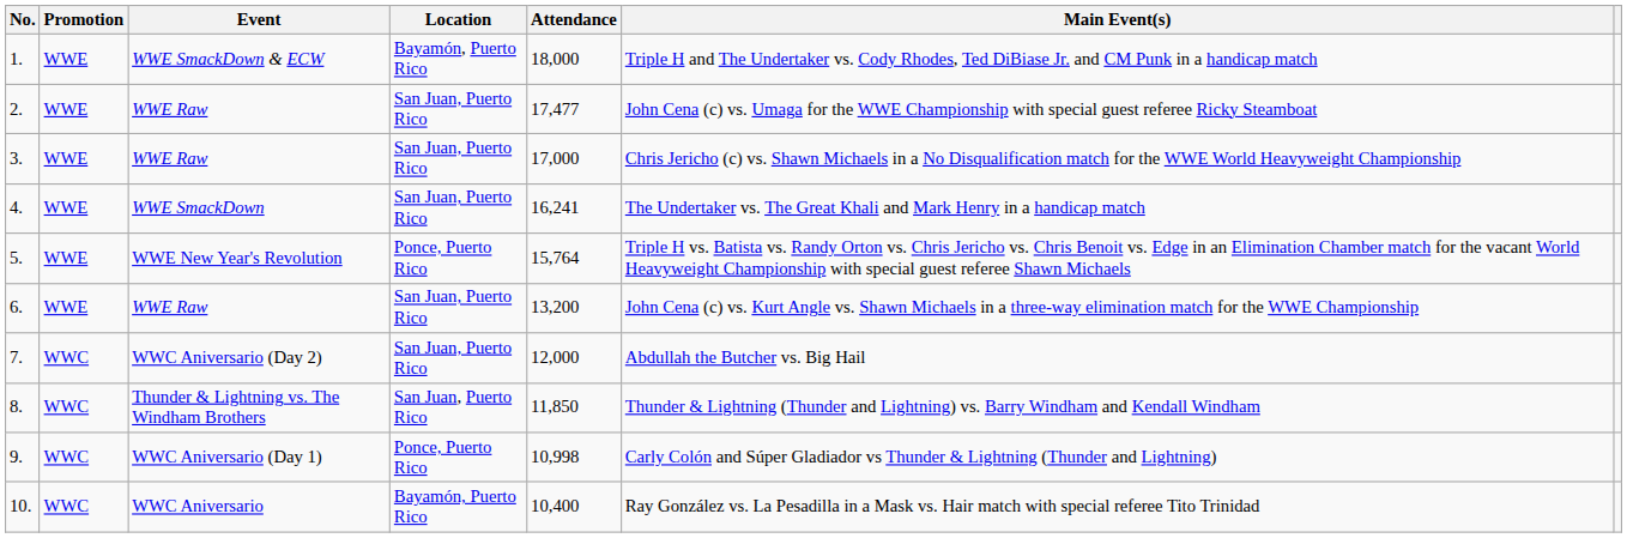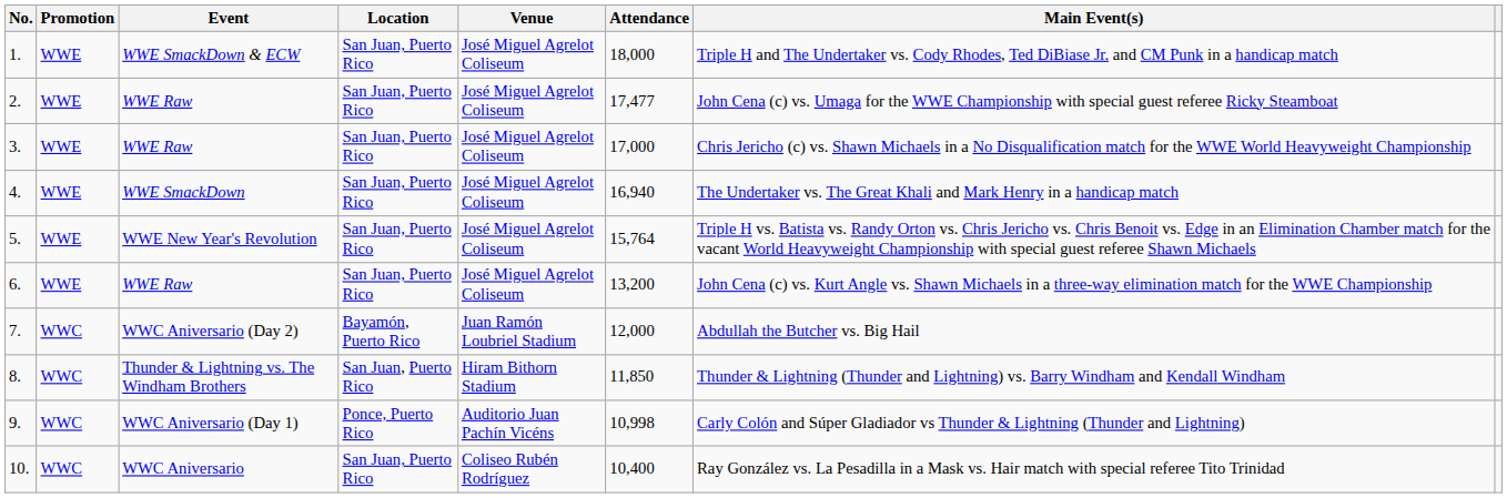+ column: Venue | José Miguel Agrelot Coliseum | José Miguel Agrelot Coliseum | José Miguel Agrelot Coliseum | José Miguel Agrelot Coliseum | José Miguel Agrelot Coliseum | José Miguel Agrelot Coliseum | Juan Ramón Loubriel Stadium | Hiram Bithorn Stadium | Auditorio Juan Pachín Vicéns | Coliseo Rubén Rodríguez
1. | Location: Bayamón, Puerto Rico -> San Juan, Puerto Rico
4. | Attendance: 16,241 -> 16,940
5. | Location: Ponce, Puerto Rico -> San Juan, Puerto Rico
7. | Location: San Juan, Puerto Rico -> Bayamón, Puerto Rico
10. | Location: Bayamón, Puerto Rico -> San Juan, Puerto Rico
